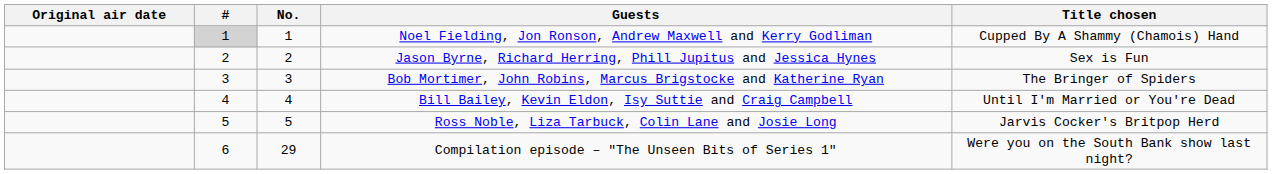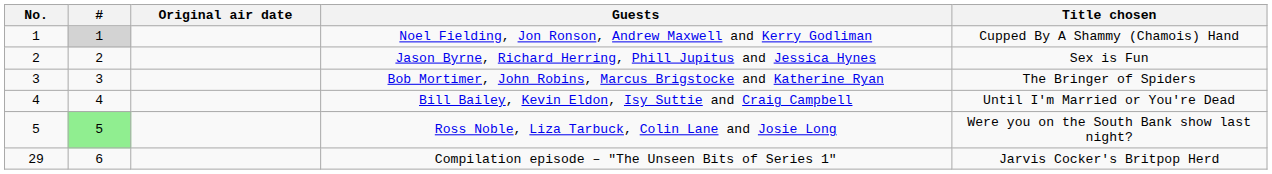columns swapped: No. <-> Original air date
Ross Noble, Liza Tarbuck, Colin Lane and Josie Long | #: no background -> lightgreen background
Ross Noble, Liza Tarbuck, Colin Lane and Josie Long | Title chosen: Jarvis Cocker's Britpop Herd -> Were you on the South Bank show last night?
Compilation episode – "The Unseen Bits of Series 1" | Title chosen: Were you on the South Bank show last night? -> Jarvis Cocker's Britpop Herd
